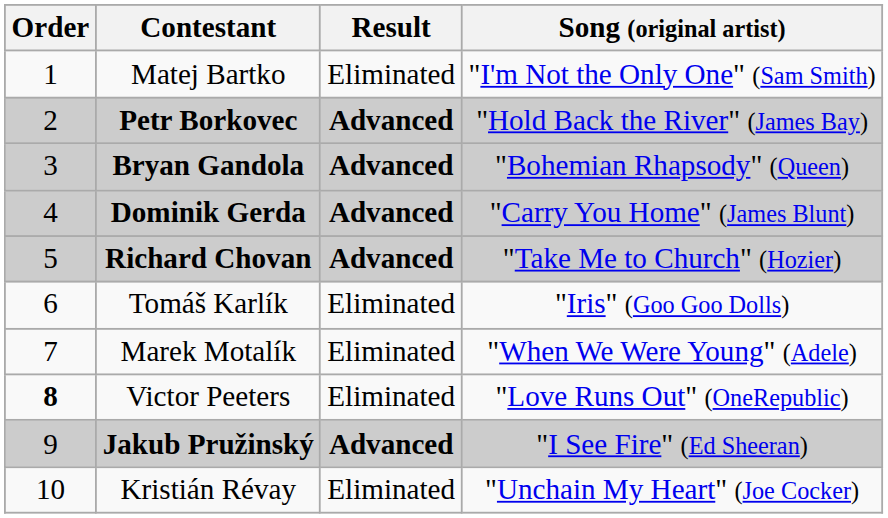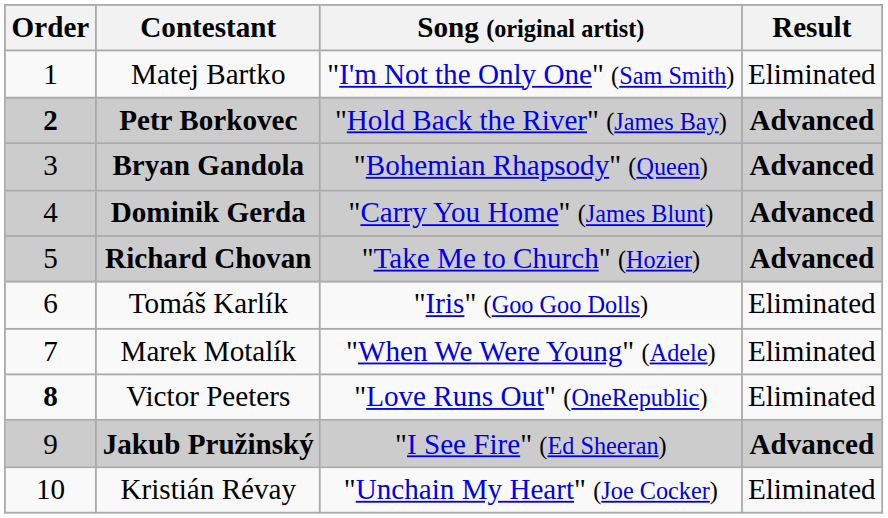columns swapped: Song (original artist) <-> Result
Petr Borkovec | Order: normal -> bold
